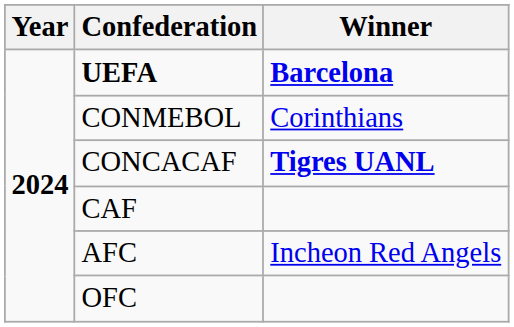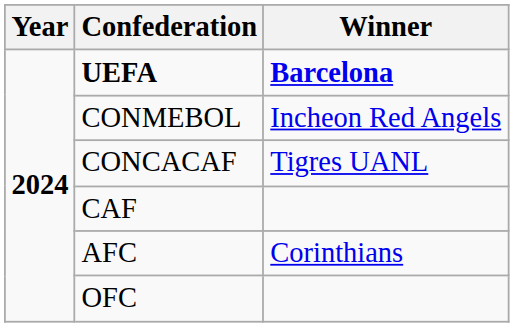CONMEBOL | Winner: Corinthians -> Incheon Red Angels
CONCACAF | Winner: bold -> normal
AFC | Winner: Incheon Red Angels -> Corinthians
